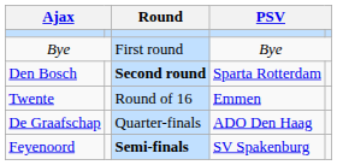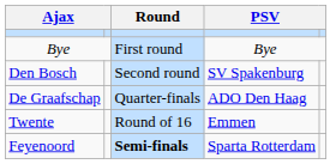Den Bosch | Round: bold -> normal
Den Bosch | column 4: Sparta Rotterdam -> SV Spakenburg
rows swapped: Twente <-> De Graafschap
Feyenoord | column 4: SV Spakenburg -> Sparta Rotterdam
